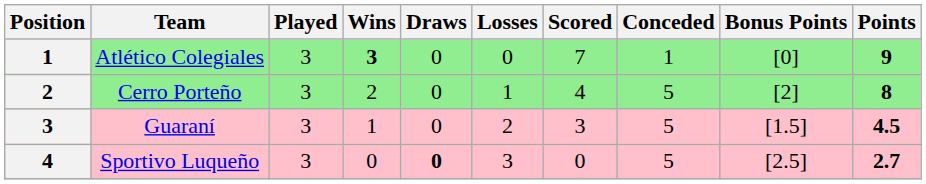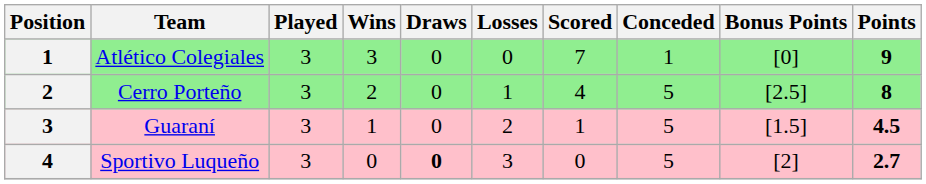Atlético Colegiales | Wins: bold -> normal
Cerro Porteño | Bonus Points: [2] -> [2.5]
Guaraní | Scored: 3 -> 1
Sportivo Luqueño | Bonus Points: [2.5] -> [2]
